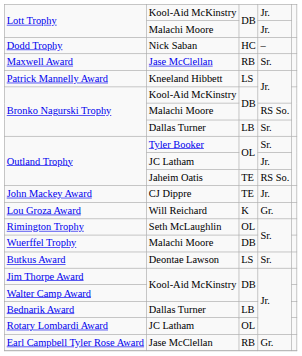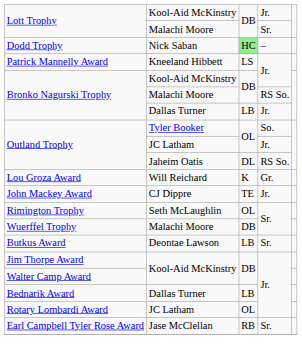Lott Trophy / Malachi Moore | column 4: Jr. -> Sr.
Dodd Trophy | column 3: no background -> lightgreen background
- row: Maxwell Award | Jase McClellan | RB | Sr.
Bronko Nagurski Trophy / Dallas Turner | column 4: Sr. -> Jr.
Outland Trophy / Tyler Booker | column 4: Sr. -> So.
Outland Trophy / Jaheim Oatis | column 3: TE -> DL
rows swapped: Lou Groza Award <-> John Mackey Award
Butkus Award | column 3: LS -> LB
Earl Campbell Tyler Rose Award | column 4: Gr. -> Sr.
